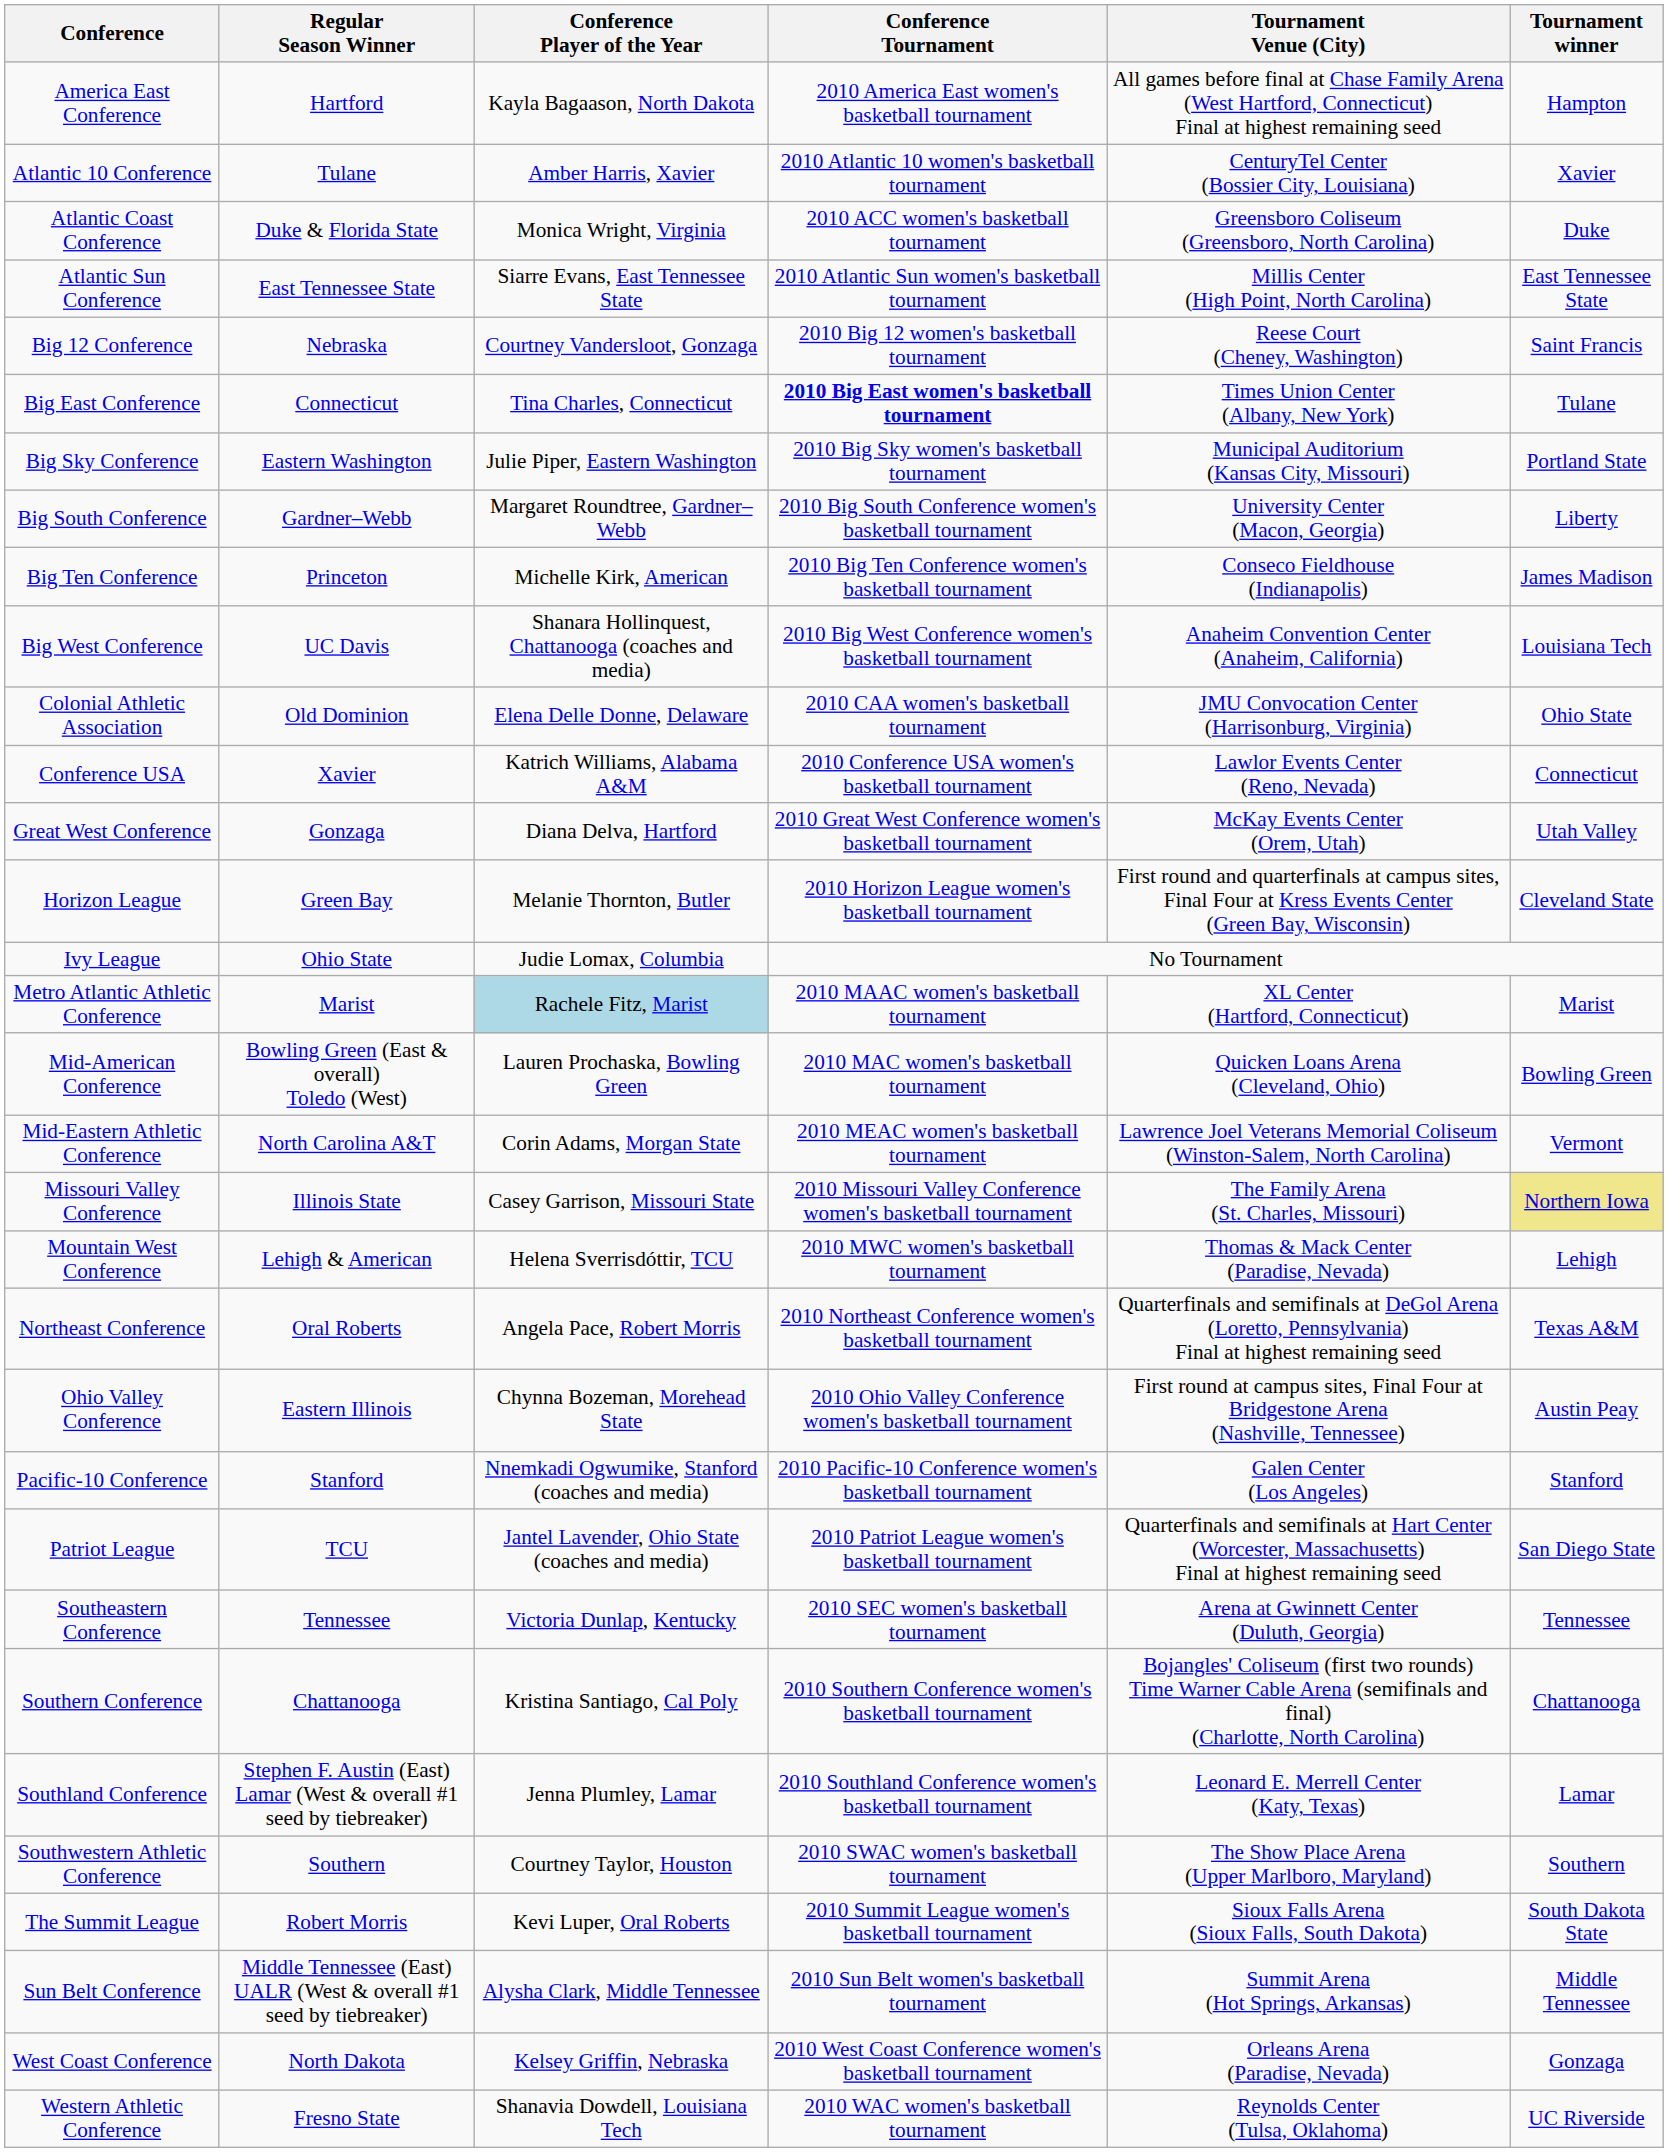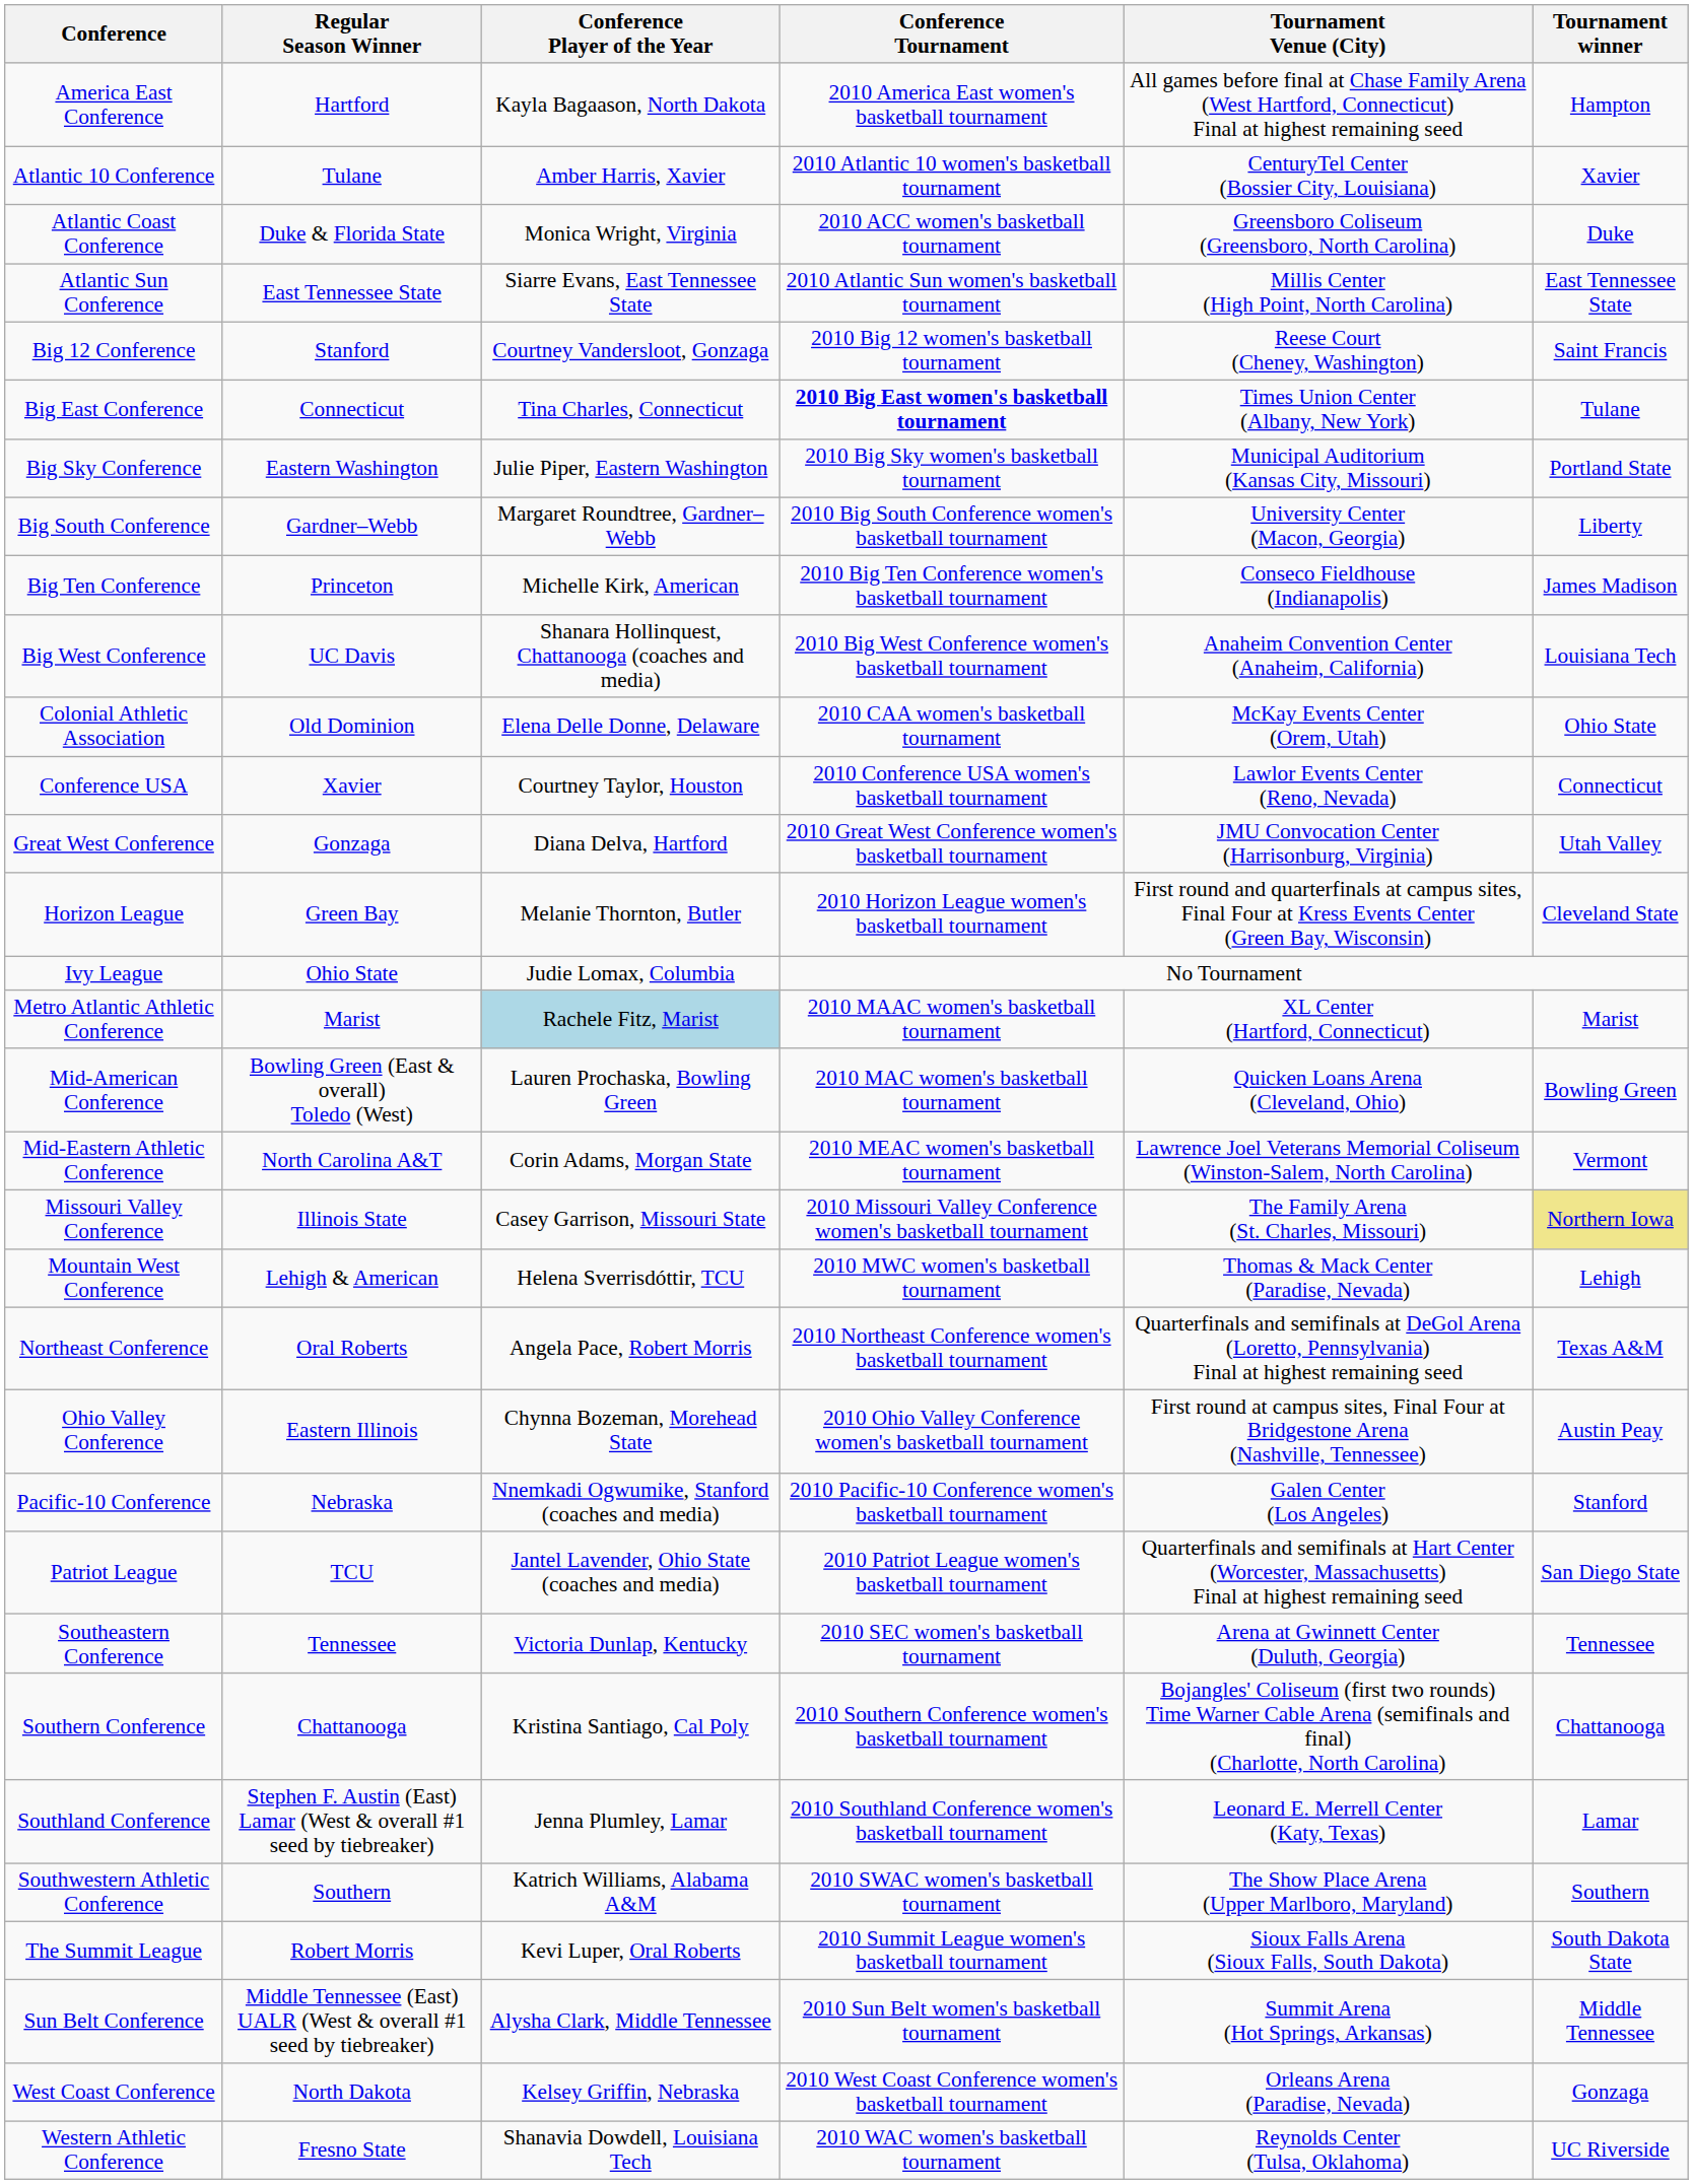Big 12 Conference | Regular Season Winner: Nebraska -> Stanford
Colonial Athletic Association | Tournament Venue (City): JMU Convocation Center (Harrisonburg, Virginia) -> McKay Events Center (Orem, Utah)
Conference USA | Conference Player of the Year: Katrich Williams, Alabama A&M -> Courtney Taylor, Houston
Great West Conference | Tournament Venue (City): McKay Events Center (Orem, Utah) -> JMU Convocation Center (Harrisonburg, Virginia)
Pacific-10 Conference | Regular Season Winner: Stanford -> Nebraska
Southwestern Athletic Conference | Conference Player of the Year: Courtney Taylor, Houston -> Katrich Williams, Alabama A&M
